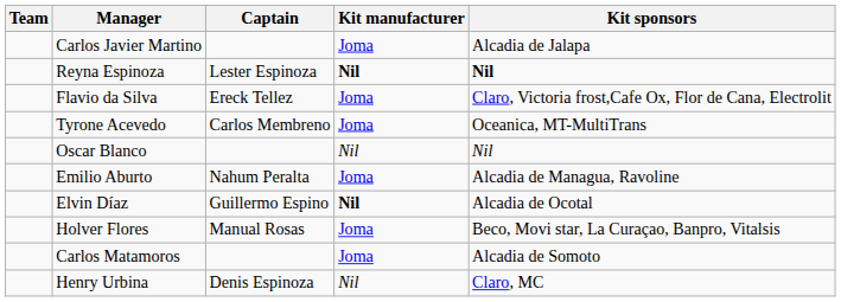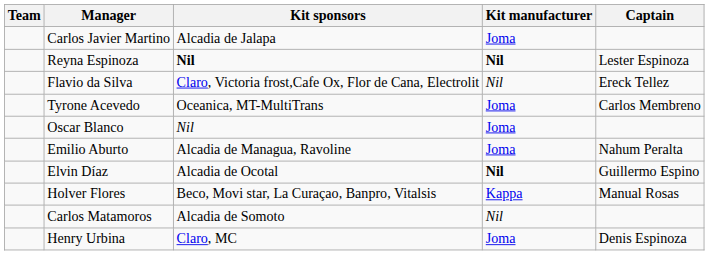columns swapped: Captain <-> Kit sponsors
Flavio da Silva | Kit manufacturer: Joma -> Nil
Oscar Blanco | Kit manufacturer: Nil -> Joma
Holver Flores | Kit manufacturer: Joma -> Kappa
Carlos Matamoros | Kit manufacturer: Joma -> Nil
Henry Urbina | Kit manufacturer: Nil -> Joma
